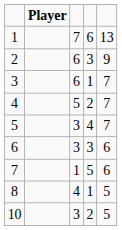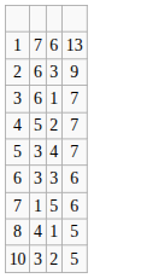- column: Player
